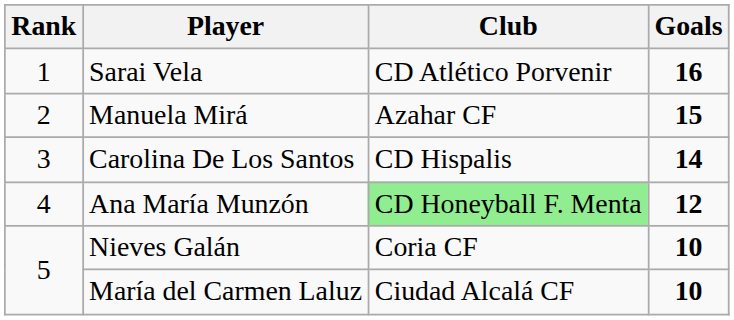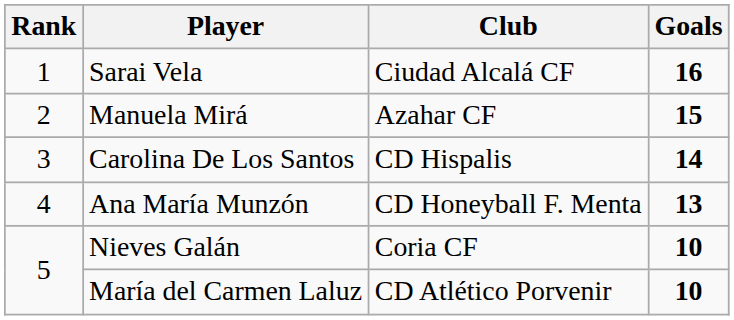Sarai Vela | Club: CD Atlético Porvenir -> Ciudad Alcalá CF
Ana María Munzón | Club: lightgreen background -> no background
Ana María Munzón | Goals: 12 -> 13
María del Carmen Laluz | Club: Ciudad Alcalá CF -> CD Atlético Porvenir
